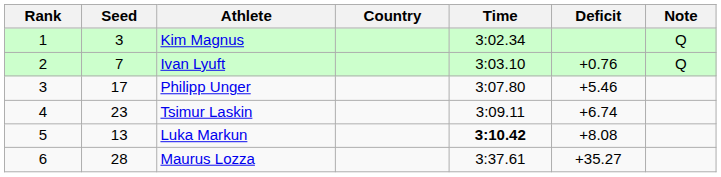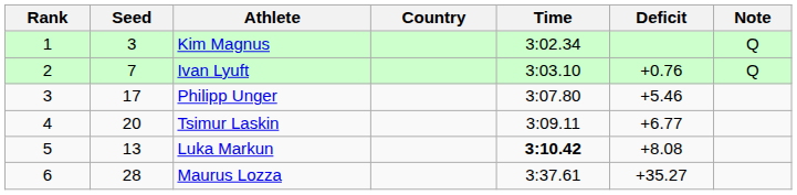Tsimur Laskin | Seed: 23 -> 20
Tsimur Laskin | Deficit: +6.74 -> +6.77
